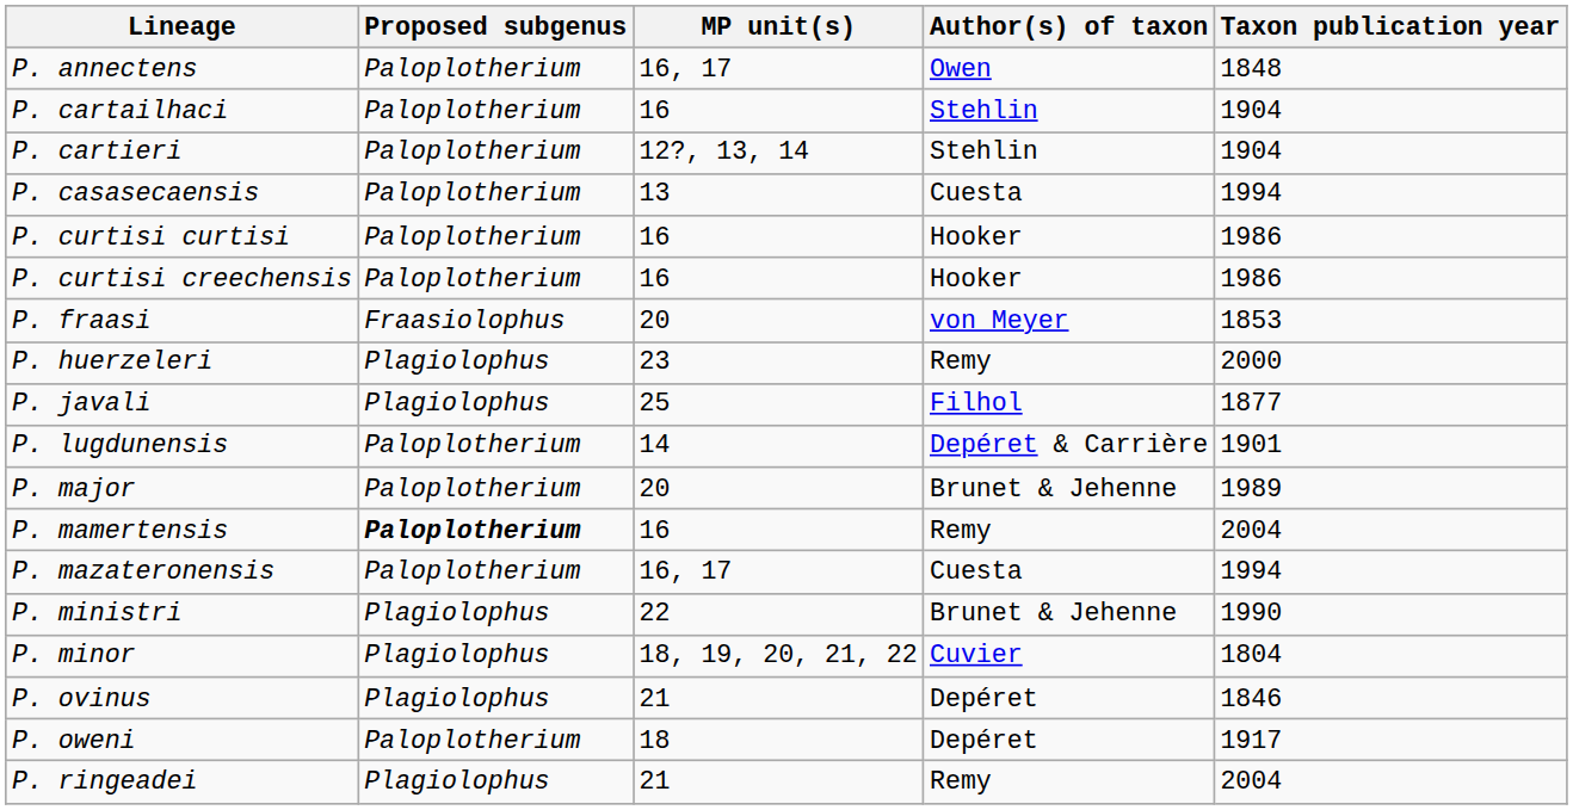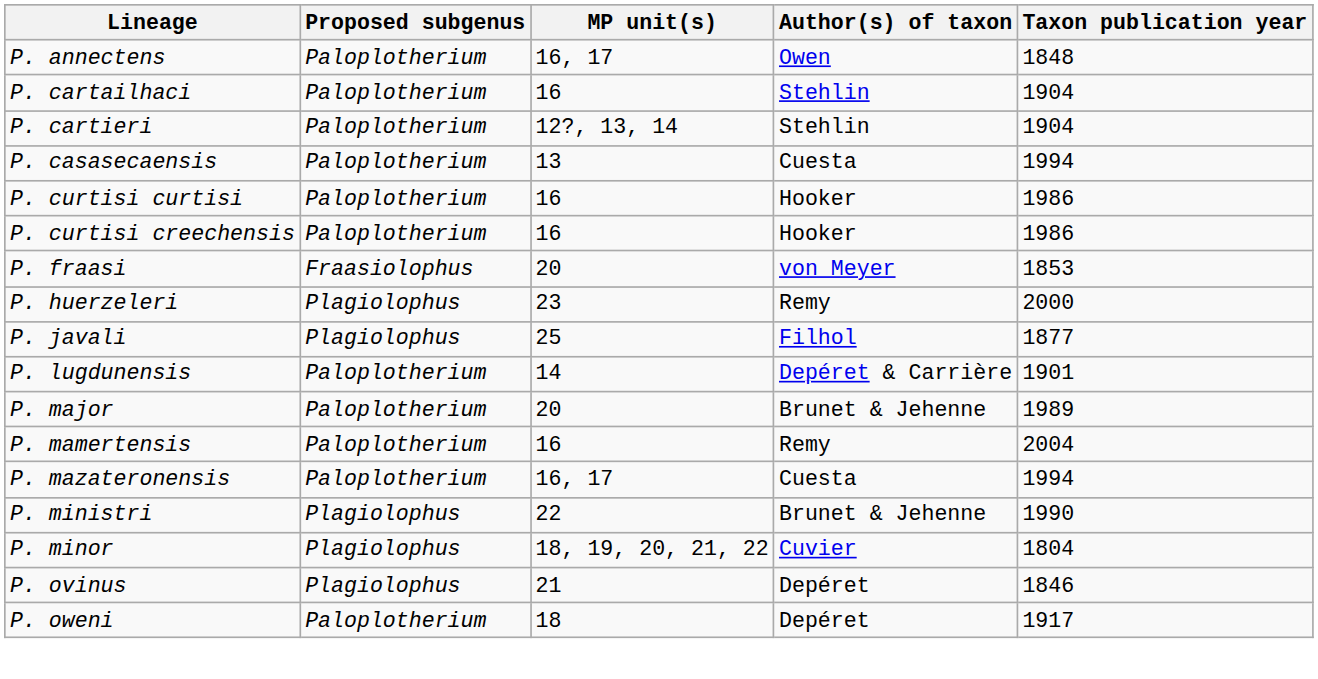P. mamertensis | Proposed subgenus: bold -> normal
- row: P. ringeadei | Plagiolophus | 21 | Remy | 2004
